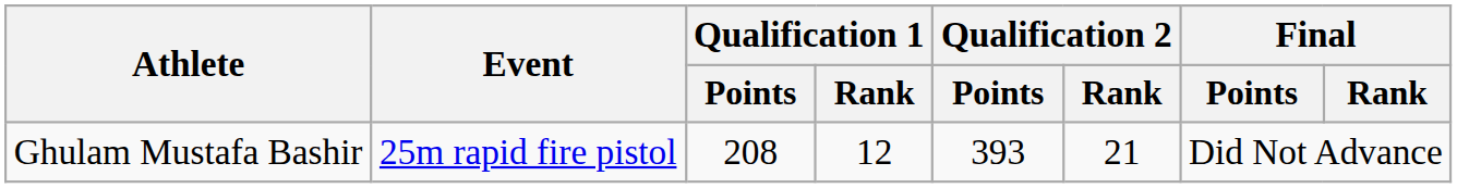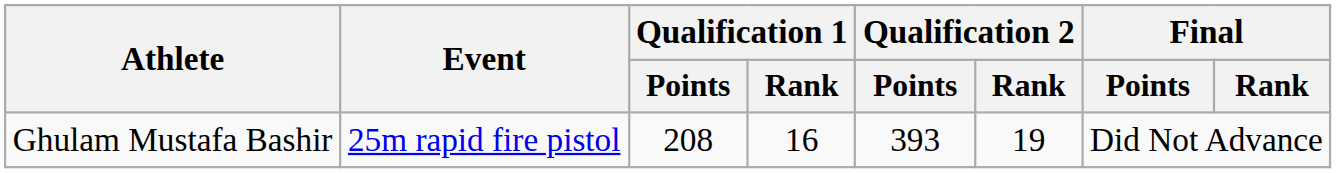Ghulam Mustafa Bashir | Qualification 1 / Rank: 12 -> 16
Ghulam Mustafa Bashir | Qualification 2 / Rank: 21 -> 19
